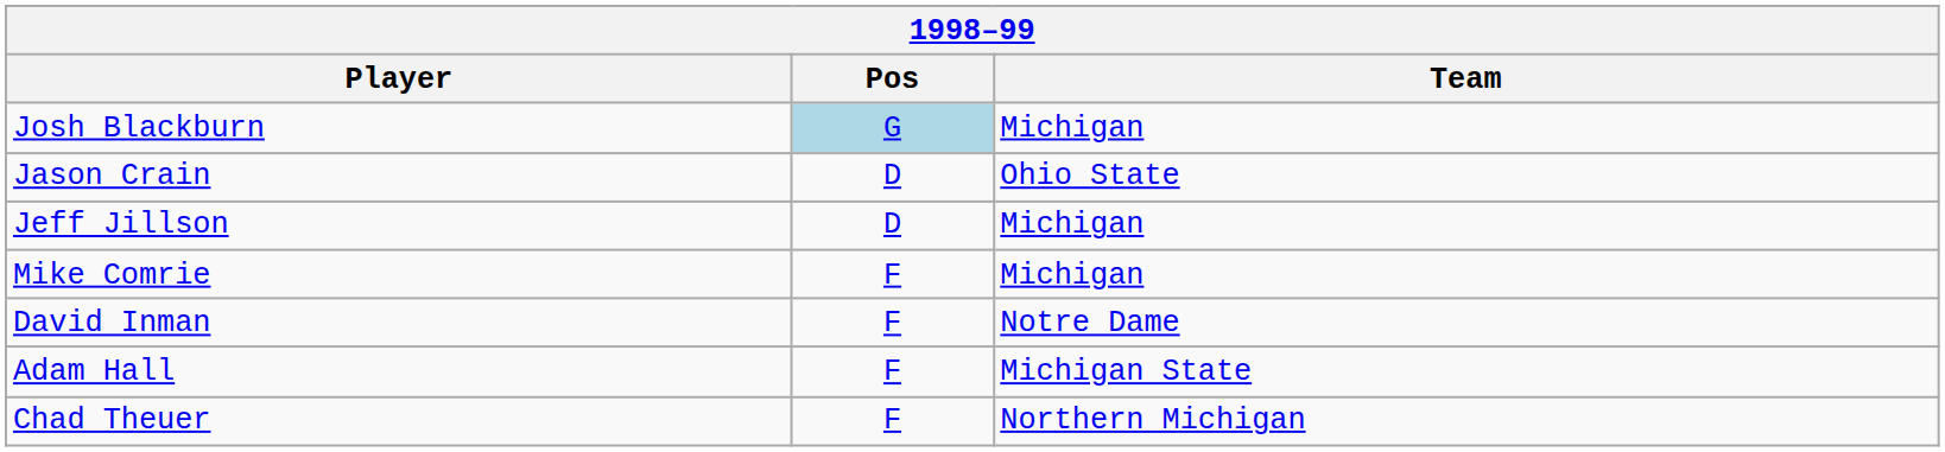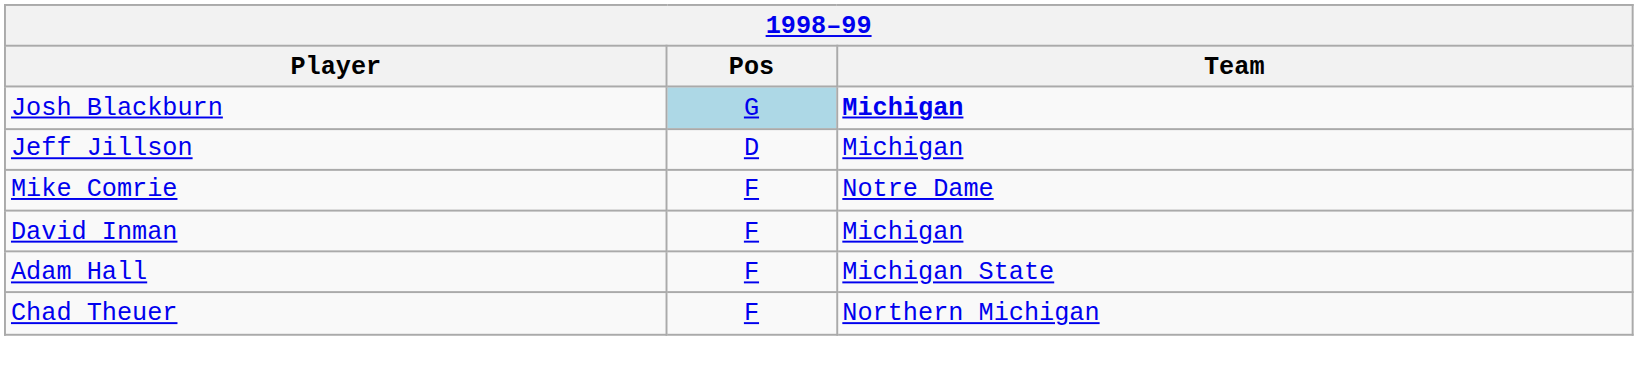Josh Blackburn | Team: normal -> bold
- row: Jason Crain | D | Ohio State
Mike Comrie | Team: Michigan -> Notre Dame
David Inman | Team: Notre Dame -> Michigan
